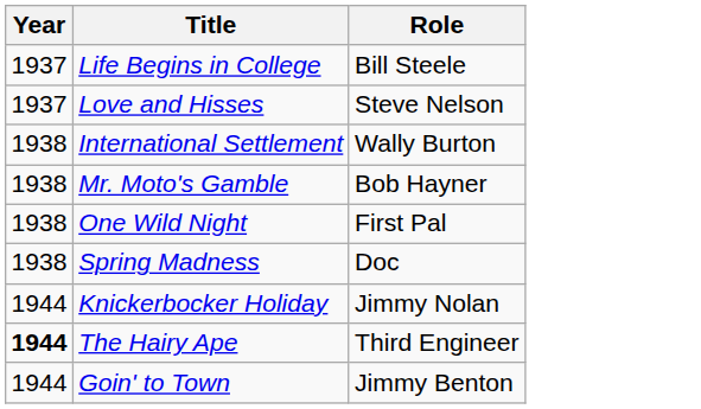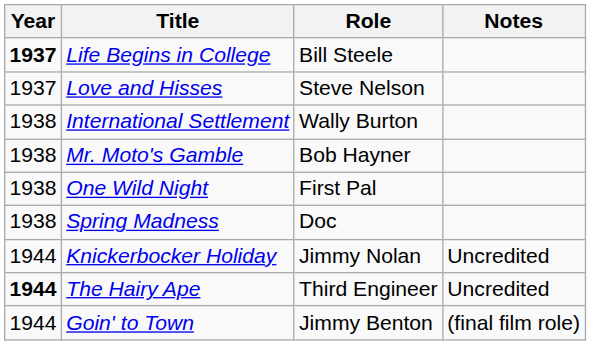+ column: Notes | Uncredited | Uncredited | (final film role)
Life Begins in College | Year: normal -> bold
